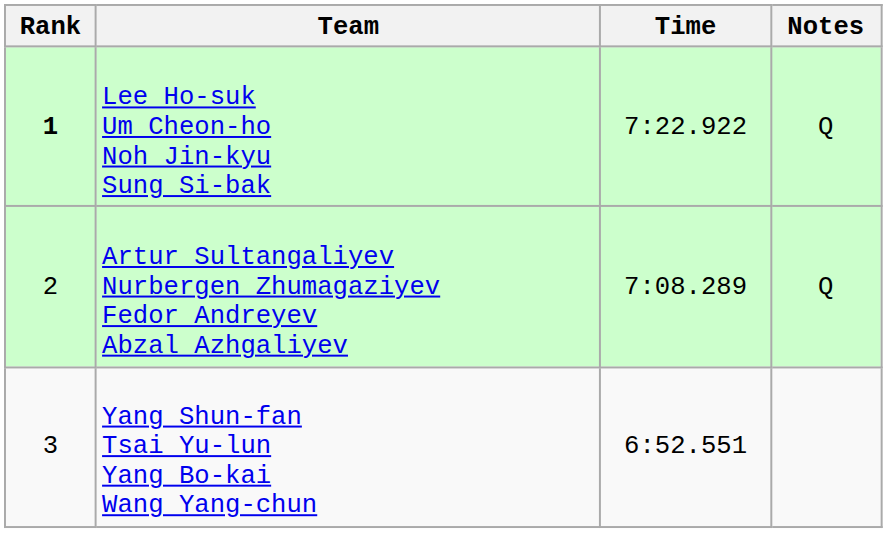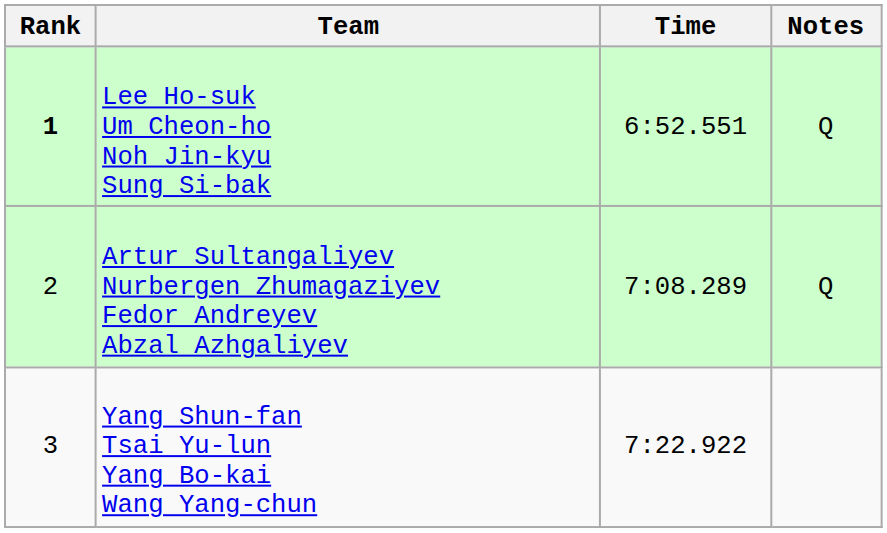Lee Ho-suk Um Cheon-ho Noh Jin-kyu Sung Si-bak | Time: 7:22.922 -> 6:52.551
Yang Shun-fan Tsai Yu-lun Yang Bo-kai Wang Yang-chun | Time: 6:52.551 -> 7:22.922
